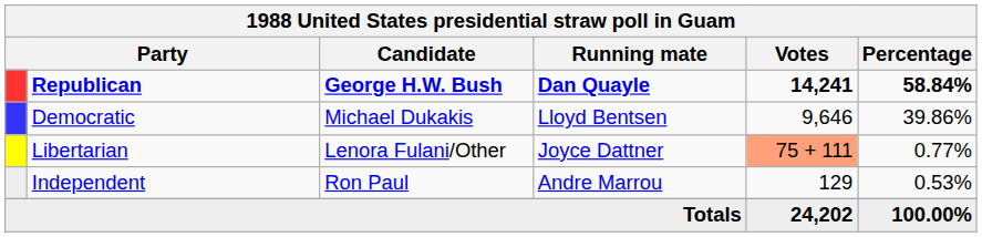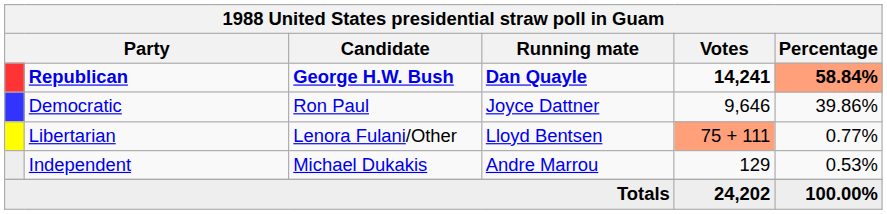Republican | Percentage: no background -> lightsalmon background
Democratic | Candidate: Michael Dukakis -> Ron Paul
Democratic | Running mate: Lloyd Bentsen -> Joyce Dattner
Libertarian | Running mate: Joyce Dattner -> Lloyd Bentsen
Independent | Candidate: Ron Paul -> Michael Dukakis
